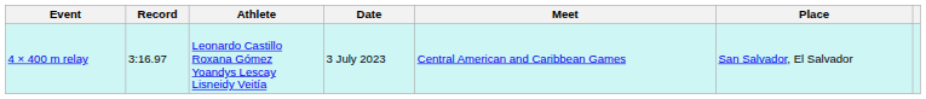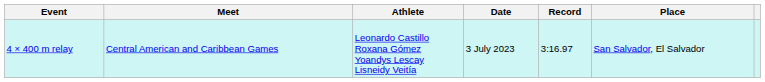columns swapped: Record <-> Meet
